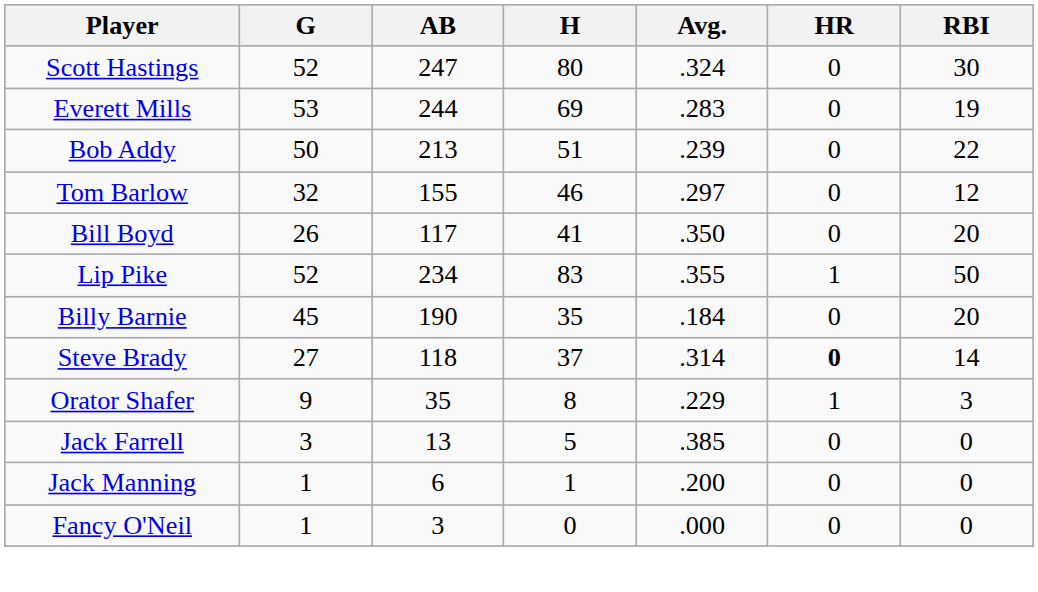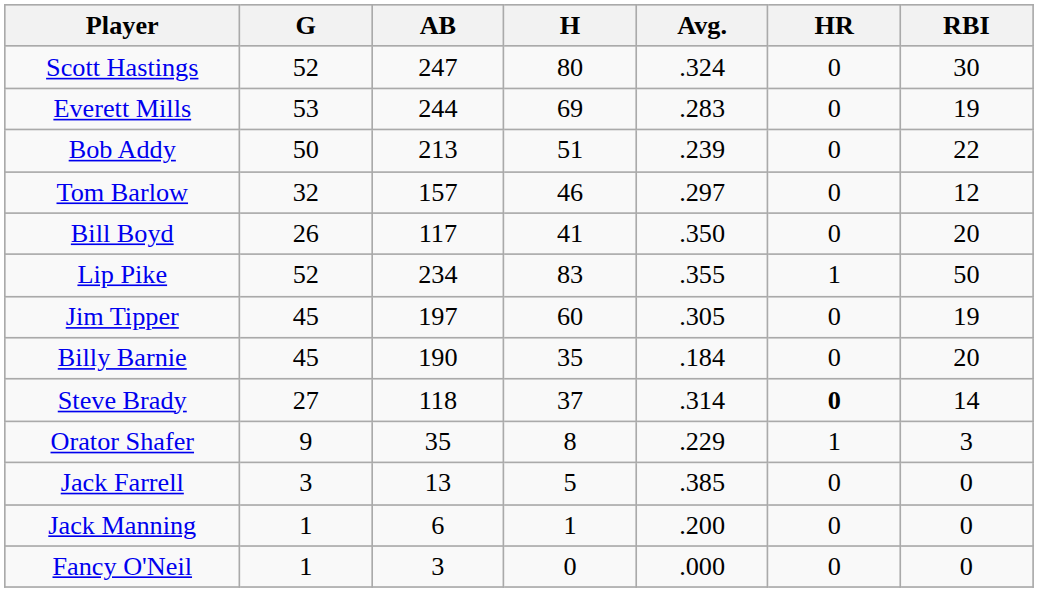Tom Barlow | AB: 155 -> 157
+ row: Jim Tipper | 45 | 197 | 60 | .305 | 0 | 19
